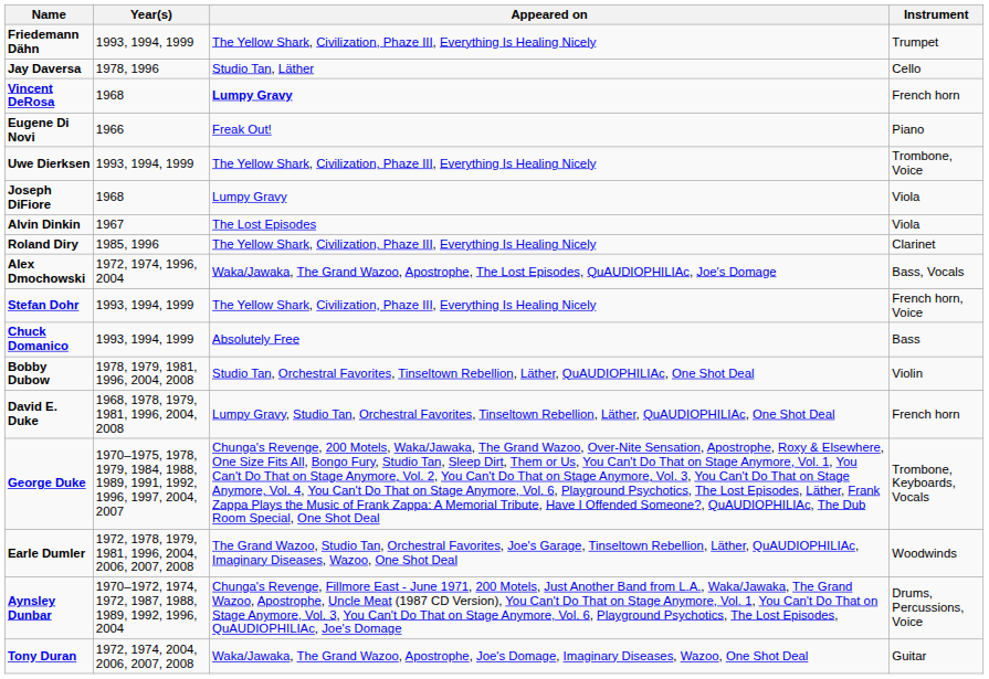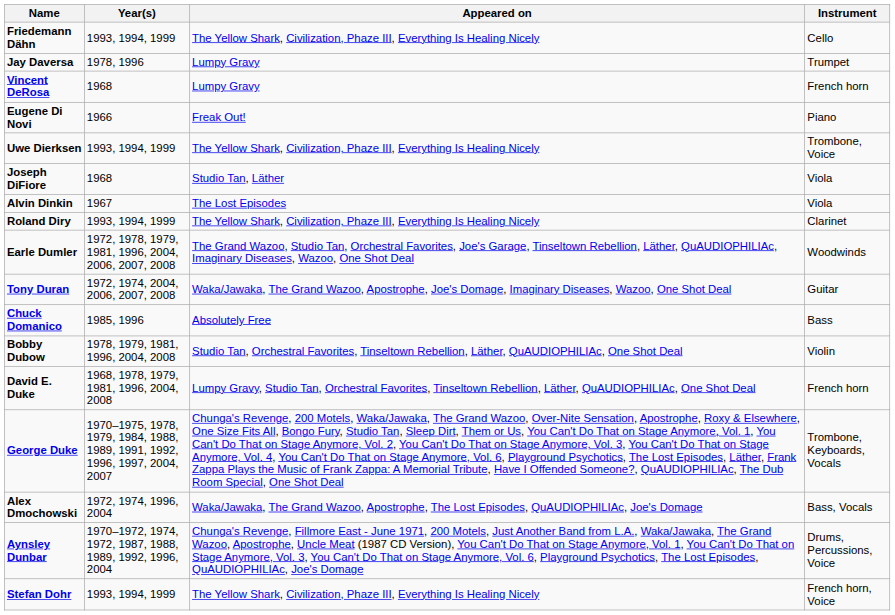Friedemann Dähn | Instrument: Trumpet -> Cello
Jay Daversa | Appeared on: Studio Tan, Läther -> Lumpy Gravy
Jay Daversa | Instrument: Cello -> Trumpet
Vincent DeRosa | Appeared on: bold -> normal
Joseph DiFiore | Appeared on: Lumpy Gravy -> Studio Tan, Läther
Roland Diry | Year(s): 1985, 1996 -> 1993, 1994, 1999
rows swapped: Alex Dmochowski <-> Earle Dumler
rows swapped: Stefan Dohr <-> Tony Duran
Chuck Domanico | Year(s): 1993, 1994, 1999 -> 1985, 1996
